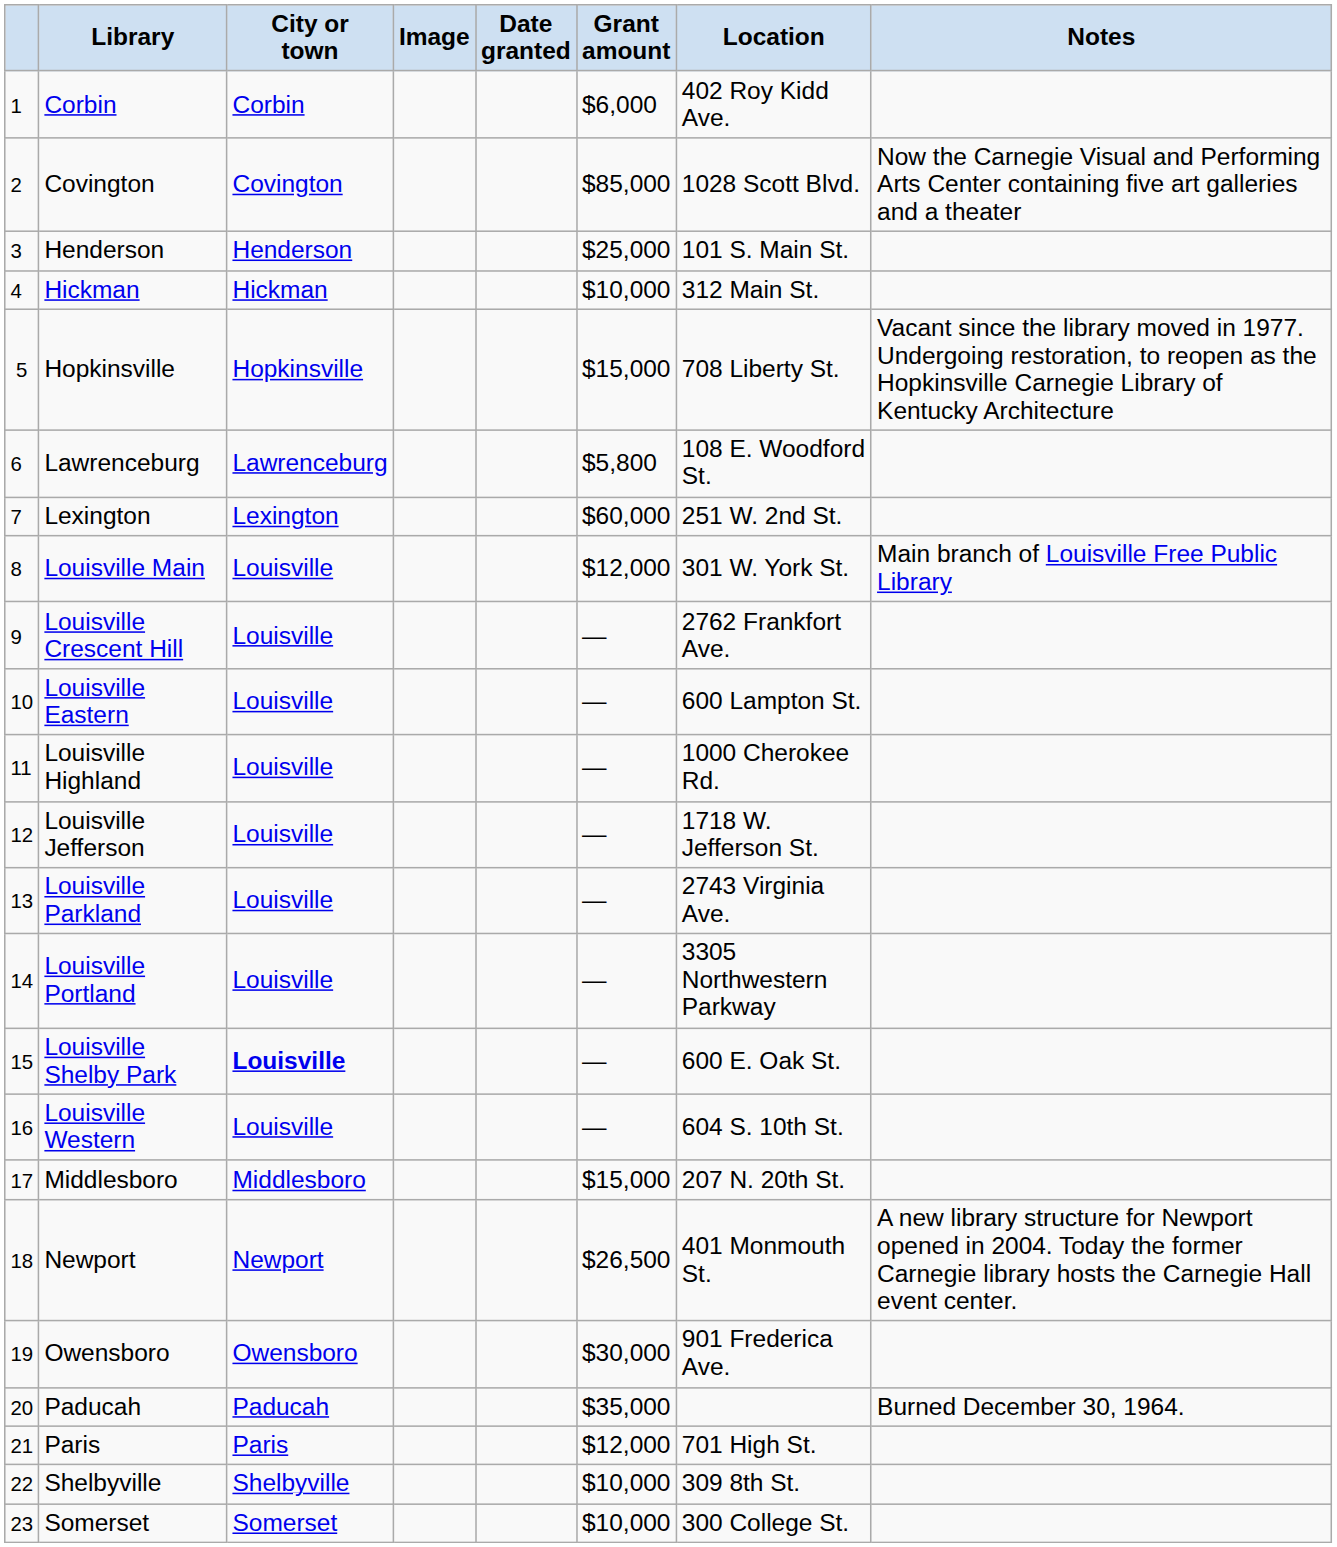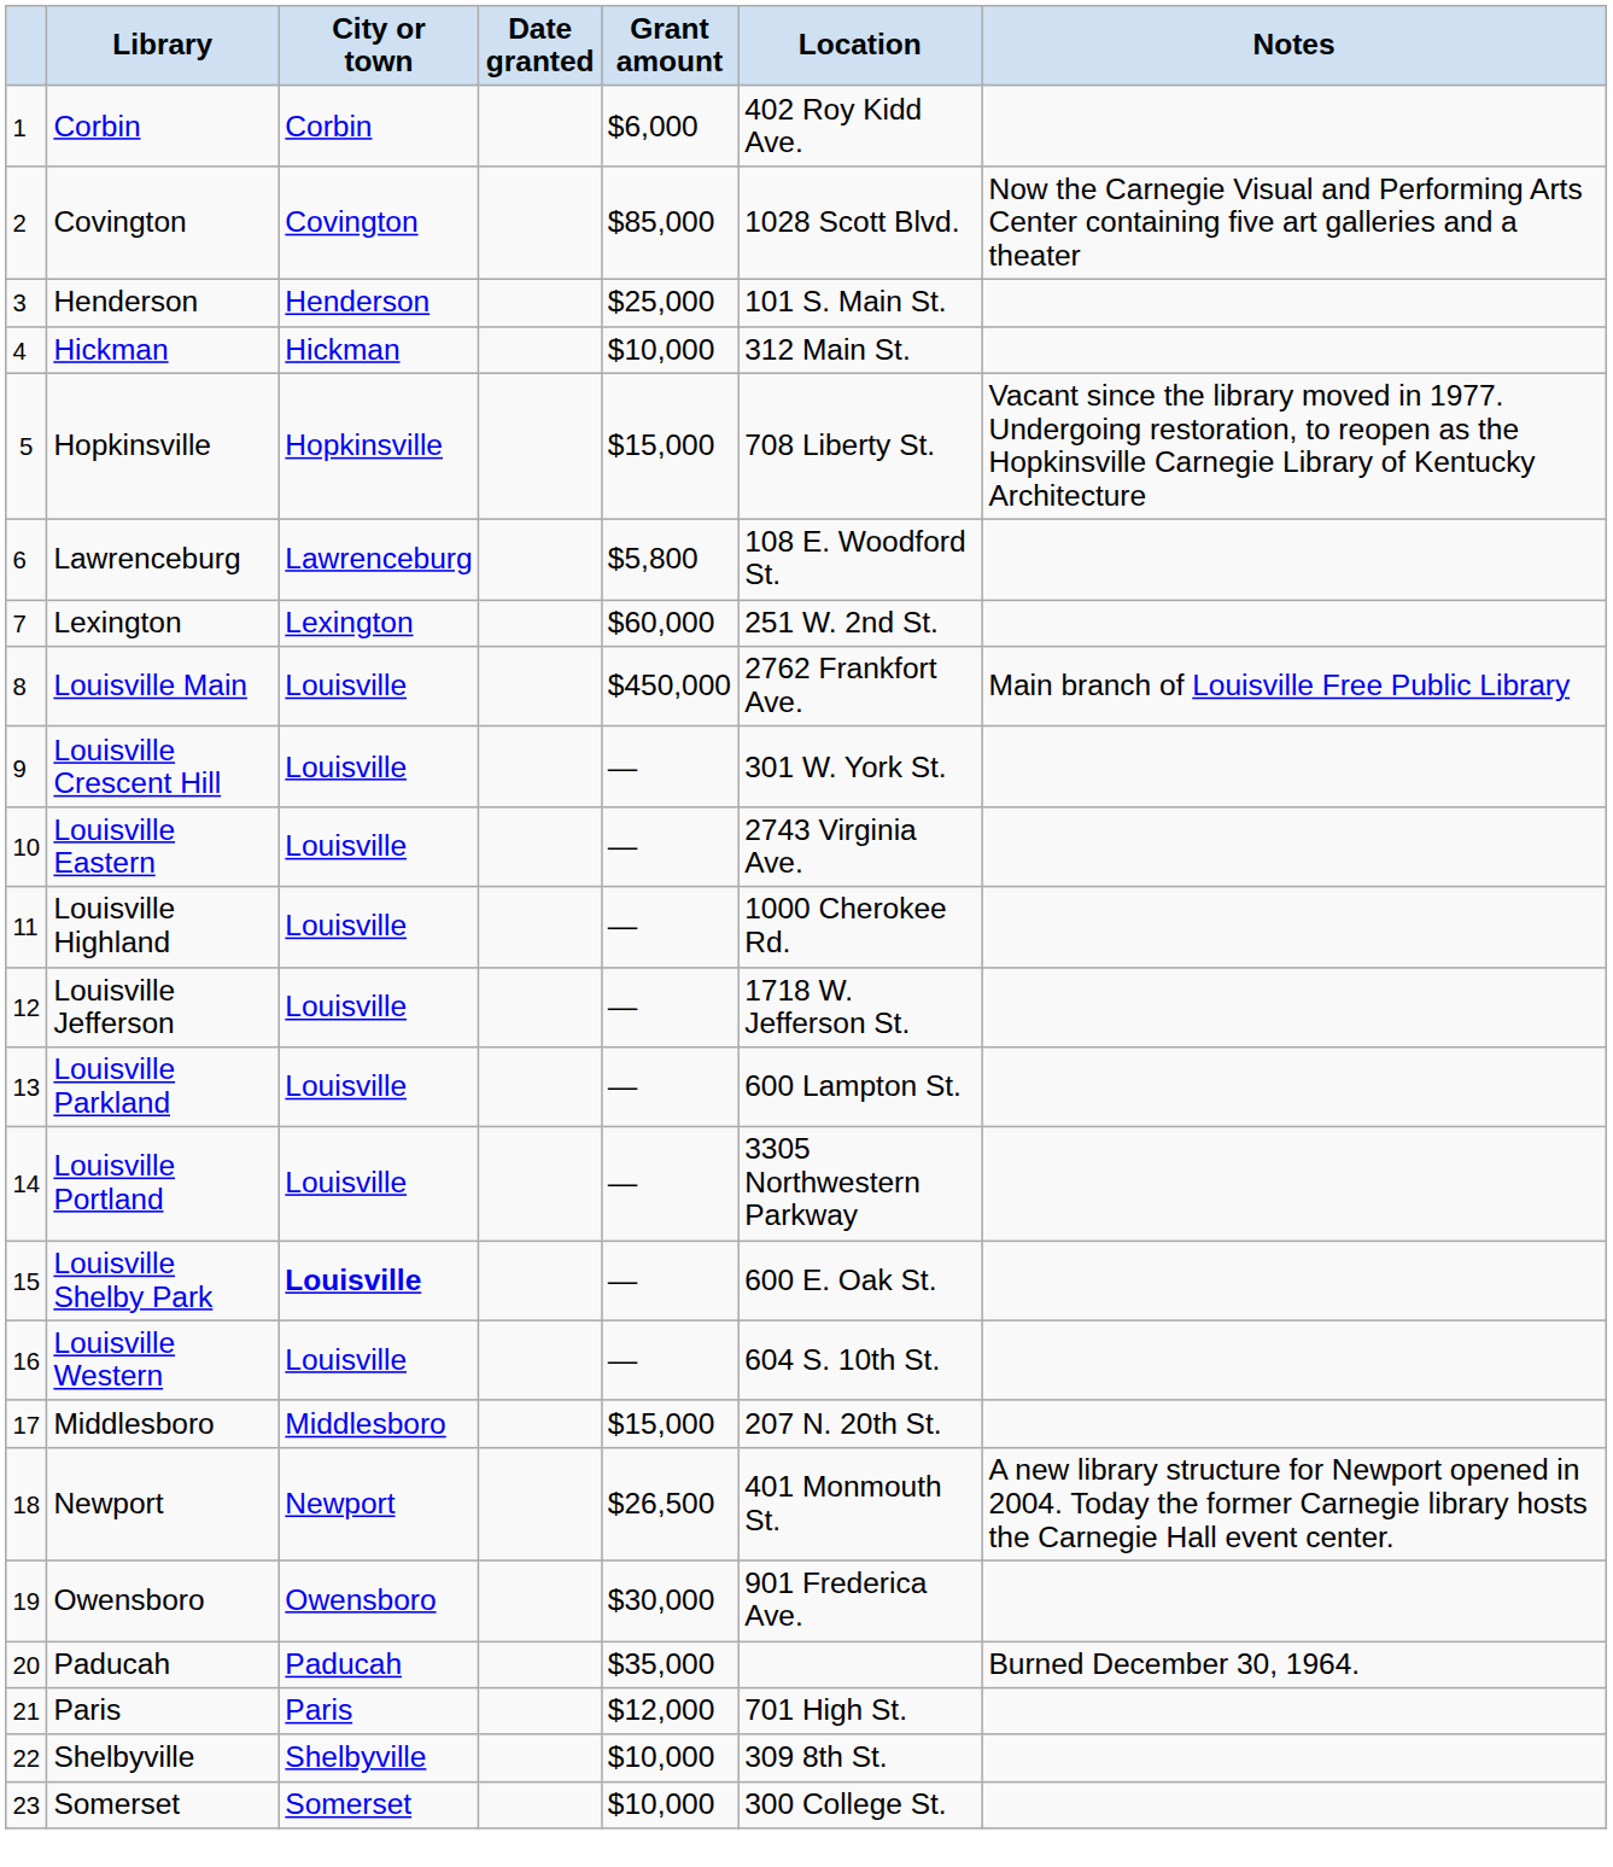- column: Image
Louisville Main | Grant amount: $12,000 -> $450,000
Louisville Main | Location: 301 W. York St. -> 2762 Frankfort Ave.
Louisville Crescent Hill | Location: 2762 Frankfort Ave. -> 301 W. York St.
Louisville Eastern | Location: 600 Lampton St. -> 2743 Virginia Ave.
Louisville Parkland | Location: 2743 Virginia Ave. -> 600 Lampton St.
